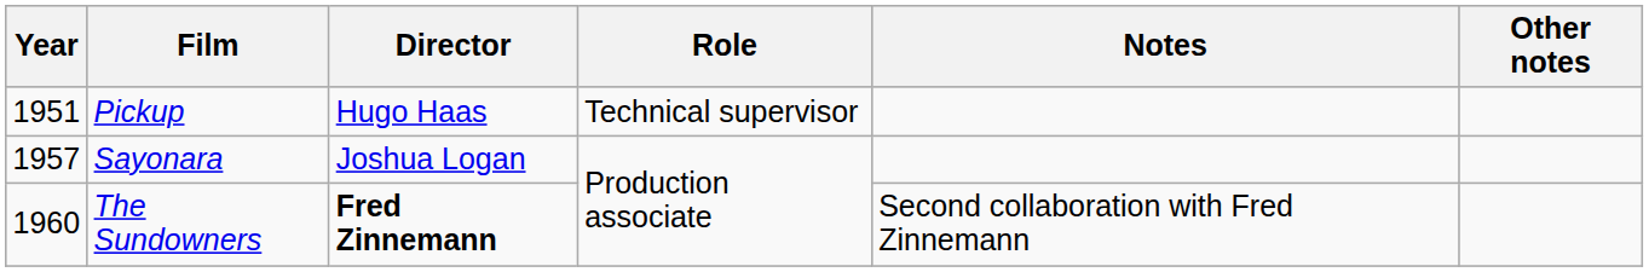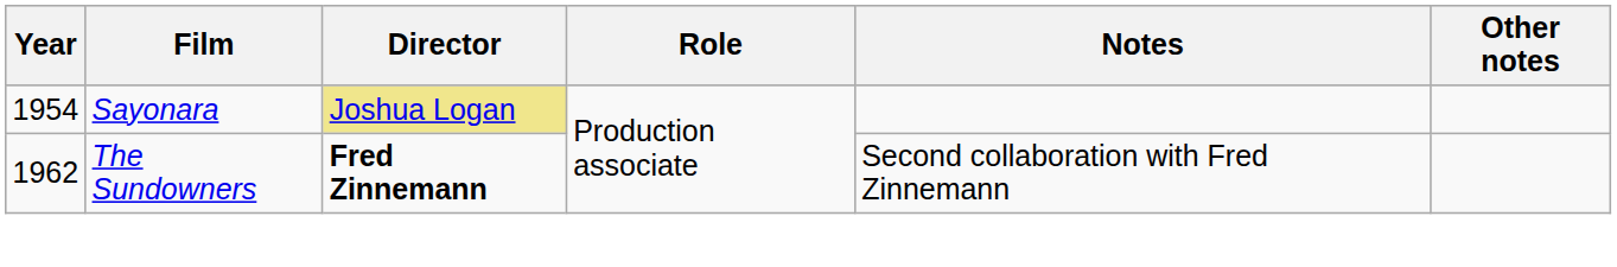- row: 1951 | Pickup | Hugo Haas | Technical supervisor
Sayonara | Year: 1957 -> 1954
Sayonara | Director: no background -> khaki background
The Sundowners | Year: 1960 -> 1962
